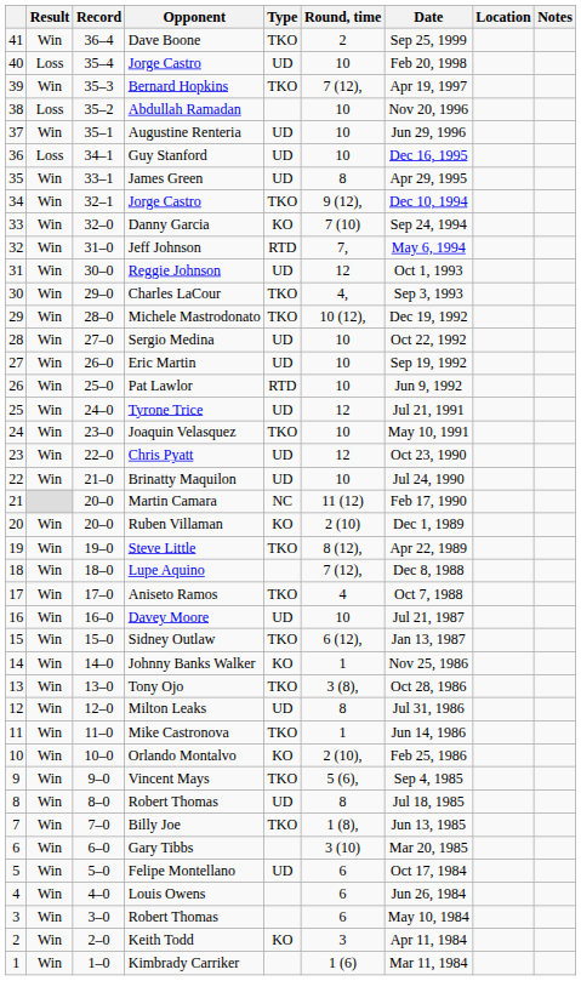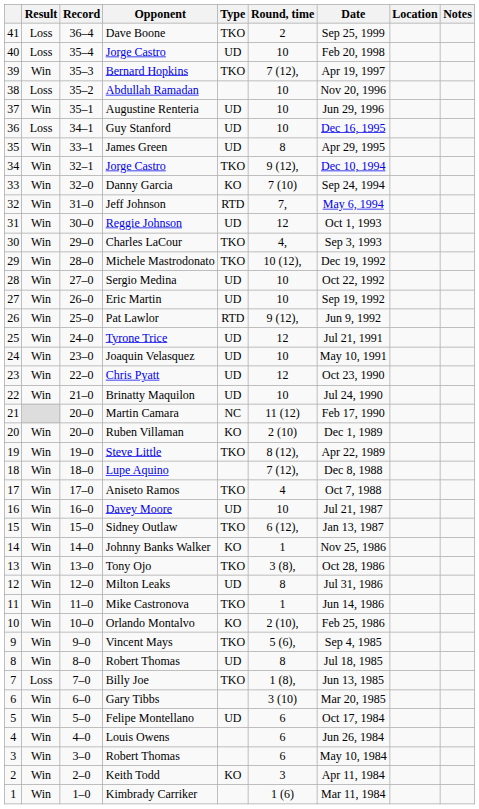Dave Boone | Result: Win -> Loss
Pat Lawlor | Round, time: 10 -> 9 (12),
Joaquin Velasquez | Type: TKO -> UD
Billy Joe | Result: Win -> Loss
